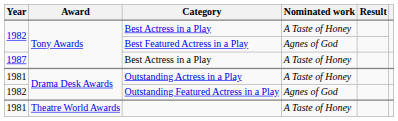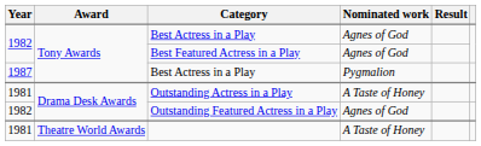1982 / Best Actress in a Play | Nominated work: A Taste of Honey -> Agnes of God
1987 / Best Actress in a Play | Nominated work: A Taste of Honey -> Pygmalion
